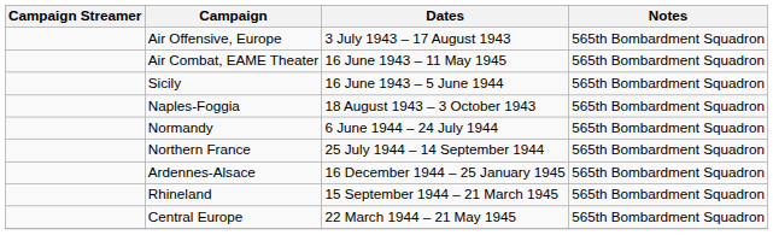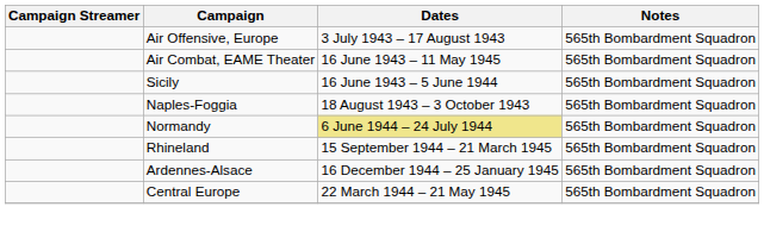Normandy | Dates: no background -> khaki background
- row: Northern France | 25 July 1944 – 14 September 1944 | 565th Bombardment Squadron
rows swapped: Rhineland <-> Ardennes-Alsace
